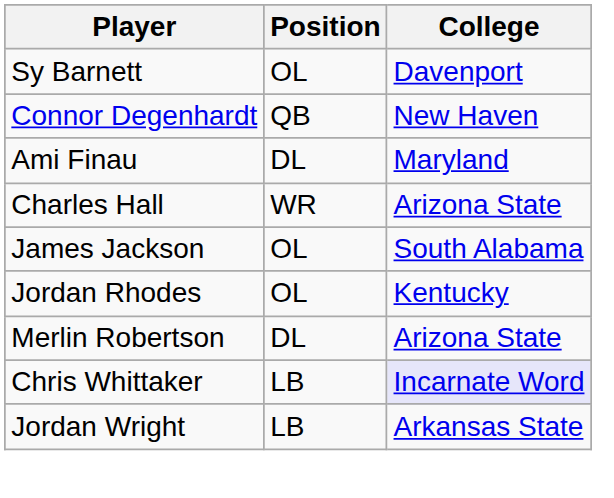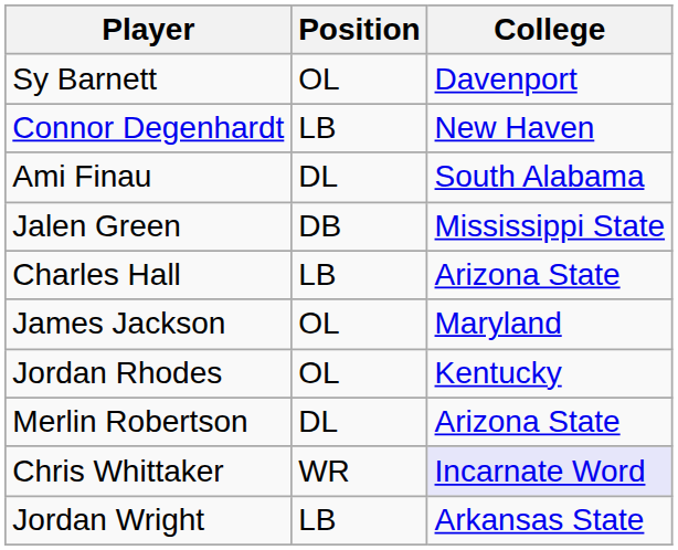Connor Degenhardt | Position: QB -> LB
Ami Finau | College: Maryland -> South Alabama
+ row: Jalen Green | DB | Mississippi State
Charles Hall | Position: WR -> LB
James Jackson | College: South Alabama -> Maryland
Chris Whittaker | Position: LB -> WR
